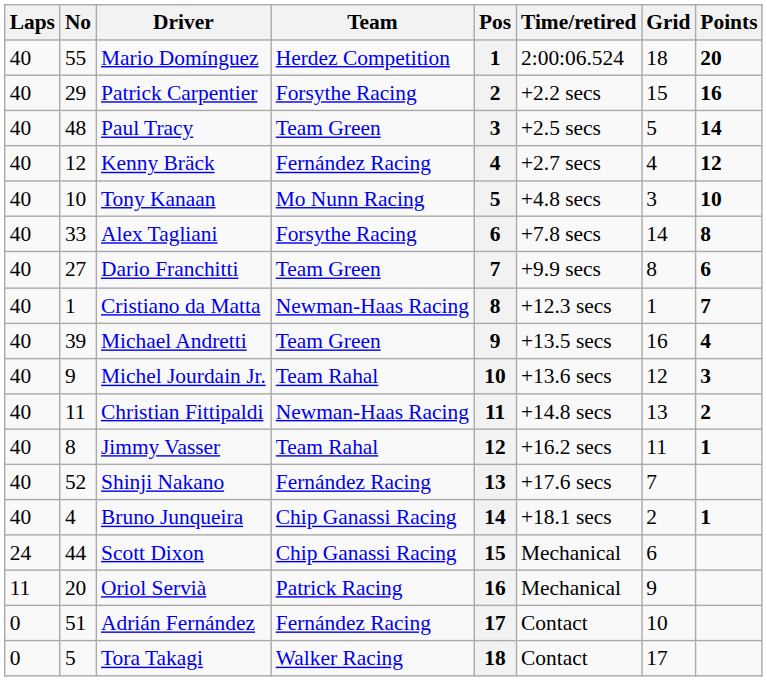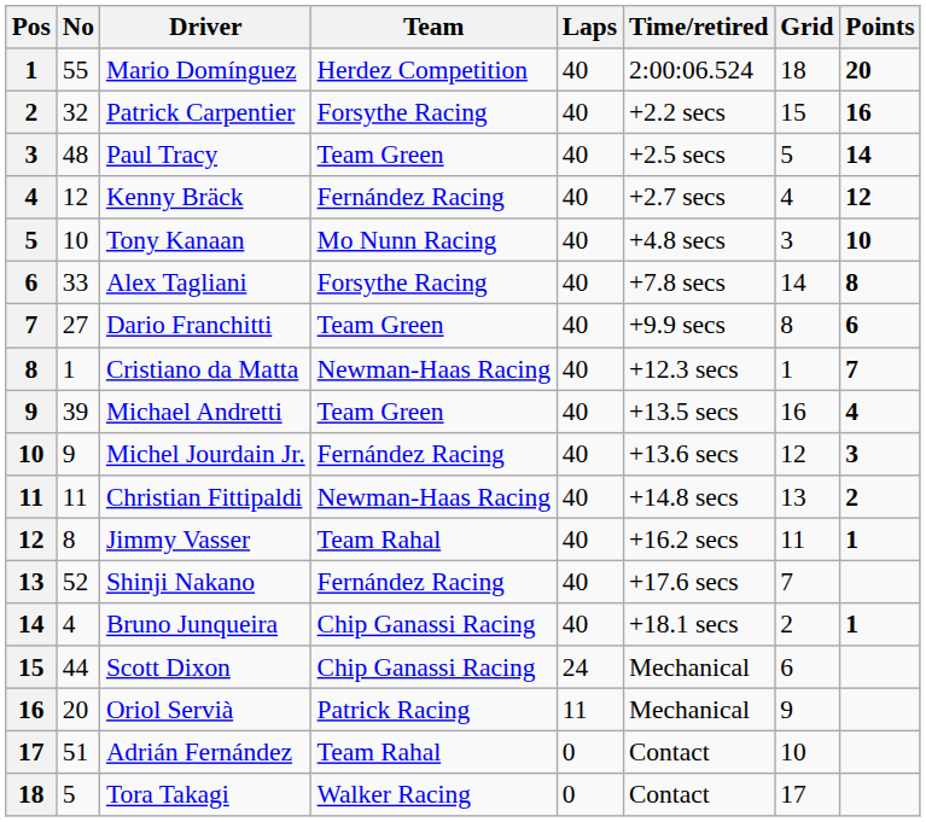columns swapped: Pos <-> Laps
Patrick Carpentier | No: 29 -> 32
Michel Jourdain Jr. | Team: Team Rahal -> Fernández Racing
Adrián Fernández | Team: Fernández Racing -> Team Rahal
